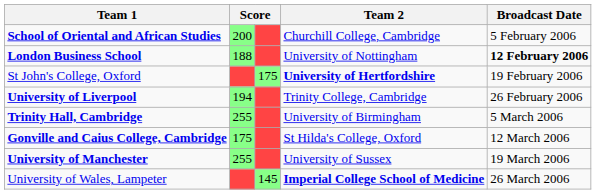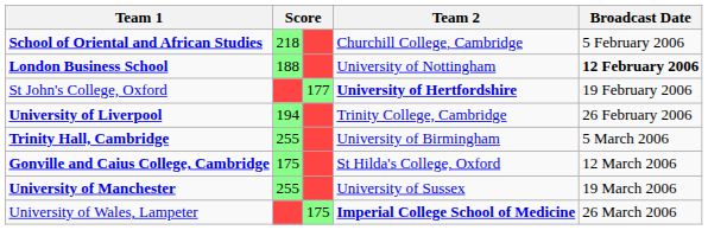School of Oriental and African Studies | column 2: 200 -> 218
St John's College, Oxford | column 3: 175 -> 177
University of Wales, Lampeter | column 3: 145 -> 175
